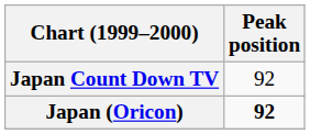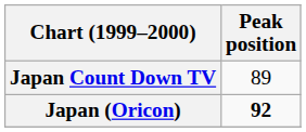Japan Count Down TV | Peak position: 92 -> 89
